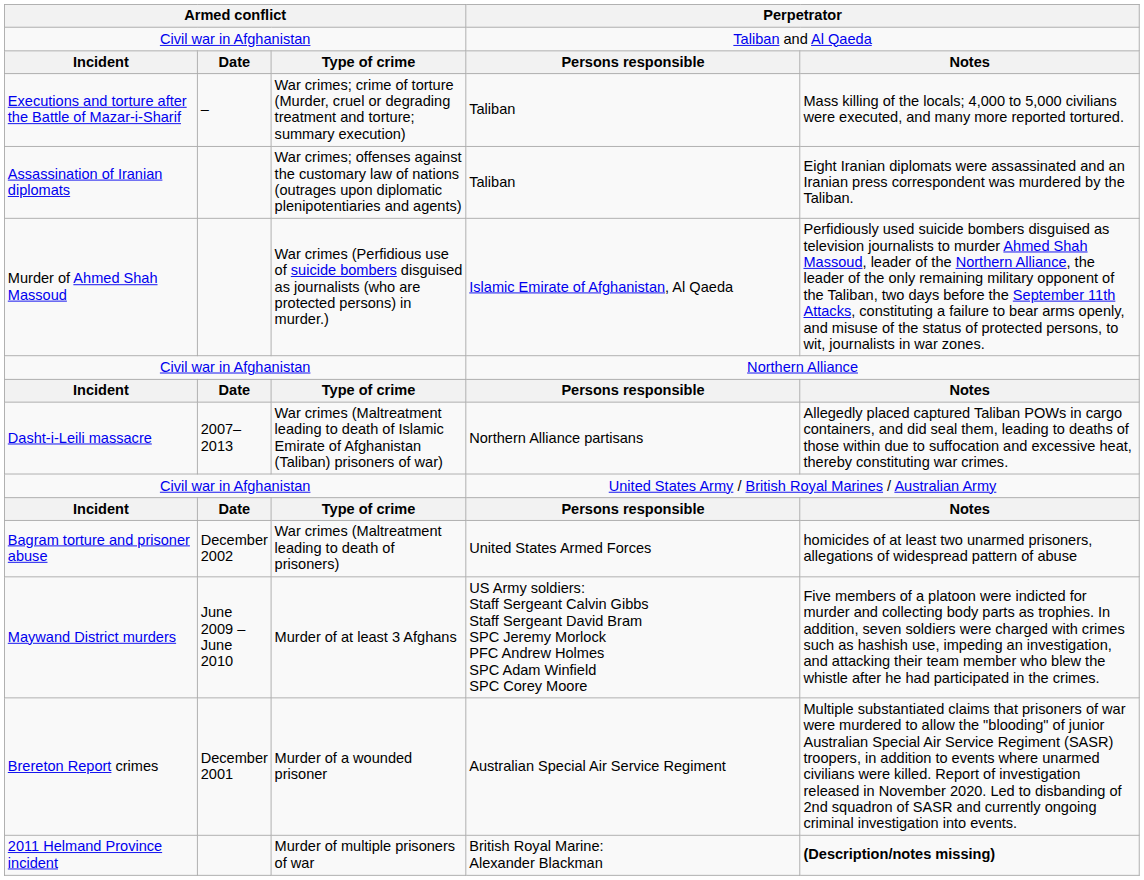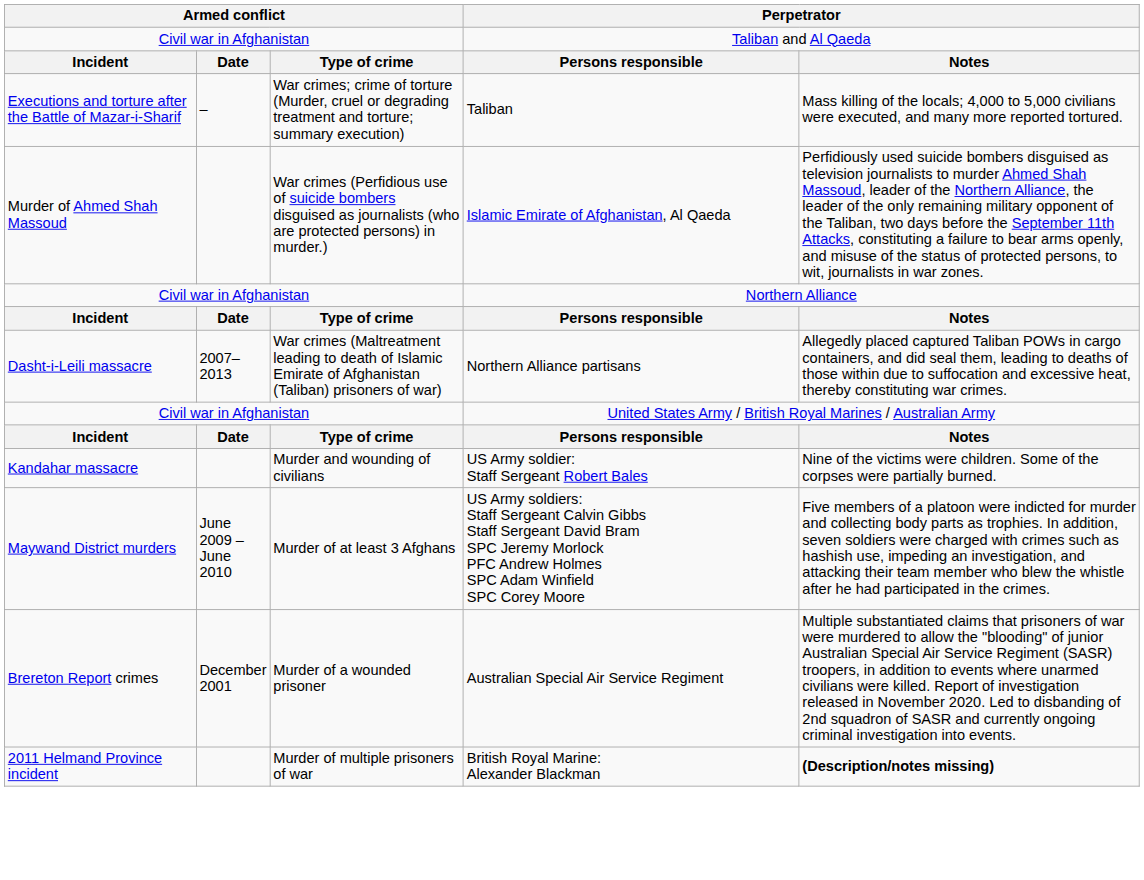- row: Assassination of Iranian diplomats | War crimes; offenses against the customary law of nations (outrages upon diplomatic plenipotentiaries and agents) | Taliban | Eight Iranian diplomats were assassinated and an Iranian press correspondent was murdered by the Taliban.
- row: Bagram torture and prisoner abuse | December 2002 | War crimes (Maltreatment leading to death of prisoners) | United States Armed Forces | homicides of at least two unarmed prisoners, allegations of widespread pattern of abuse
+ row: Kandahar massacre | Murder and wounding of civilians | US Army soldier: Staff Sergeant Robert Bales | Nine of the victims were children. Some of the corpses were partially burned.
